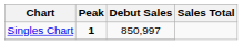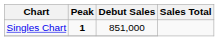Singles Chart | Debut Sales: 850,997 -> 851,000
